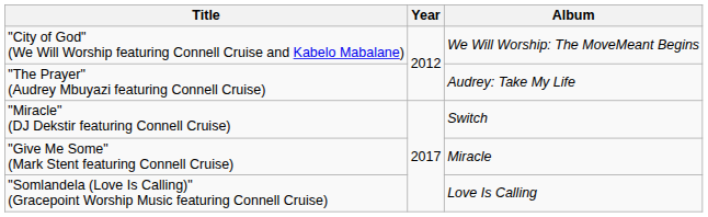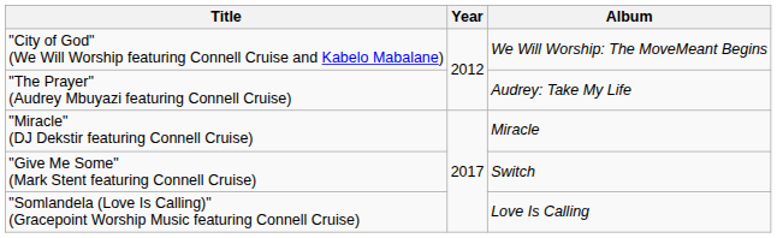"Miracle" (DJ Dekstir featuring Connell Cruise) | Album: Switch -> Miracle
"Give Me Some" (Mark Stent featuring Connell Cruise) | Album: Miracle -> Switch
